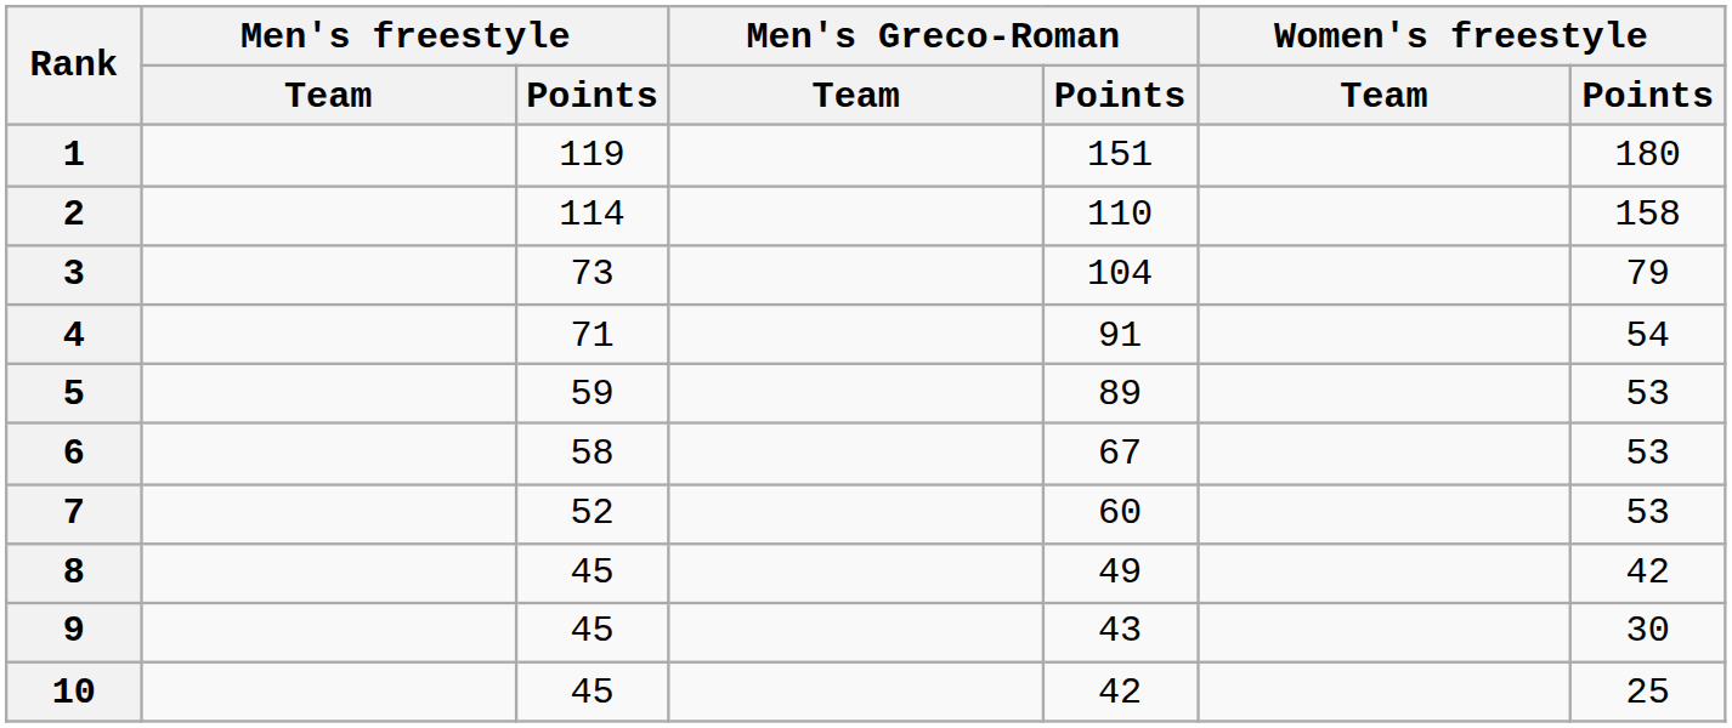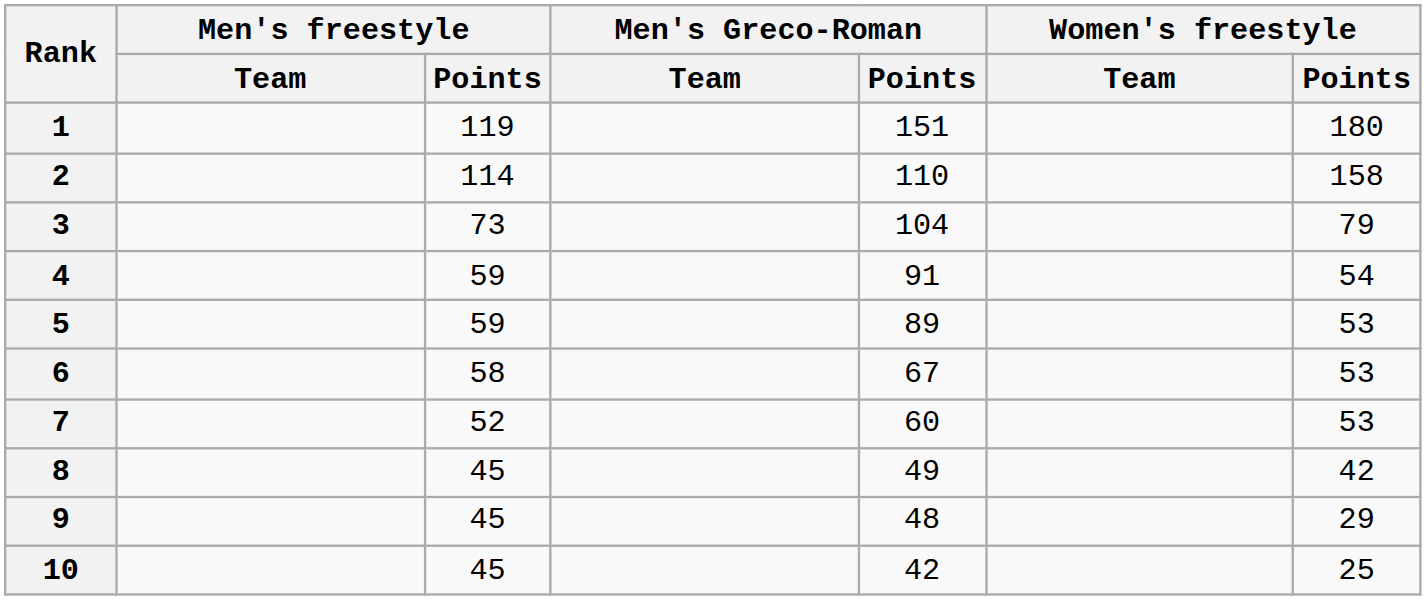4 | Men's freestyle / Points: 71 -> 59
9 | Men's Greco-Roman / Points: 43 -> 48
9 | Women's freestyle / Points: 30 -> 29
